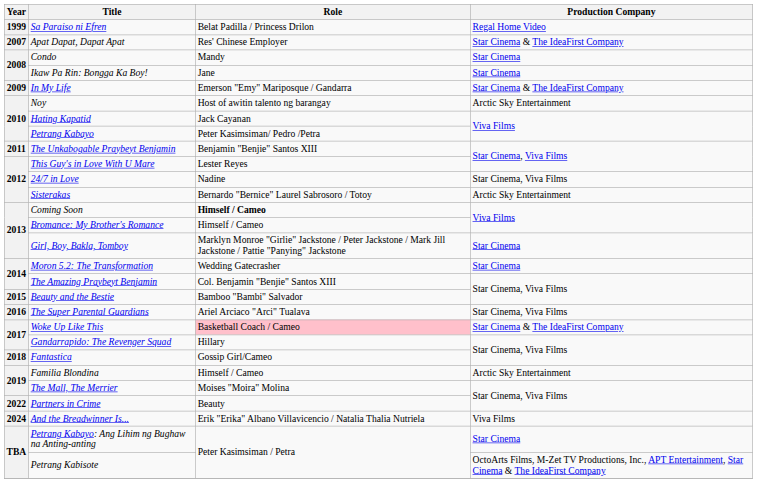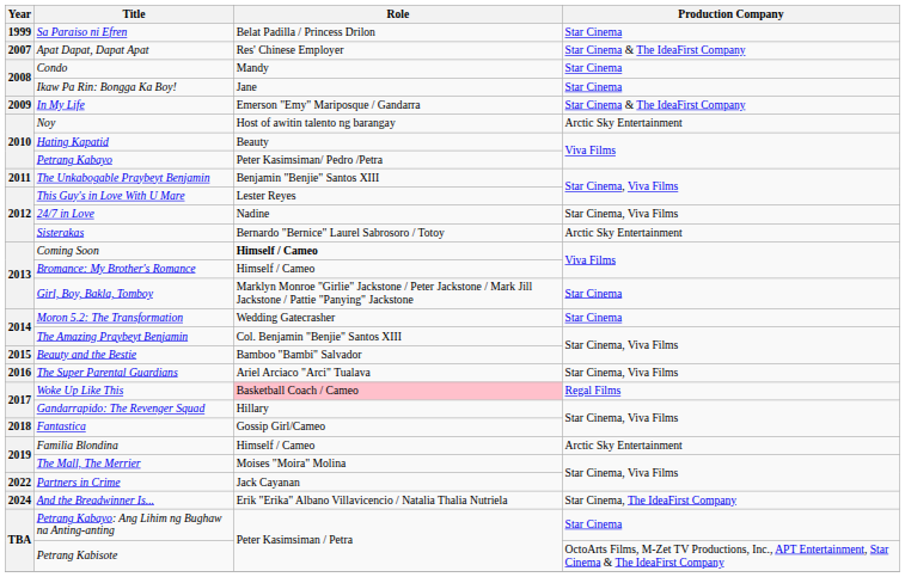Sa Paraiso ni Efren | Production Company: Regal Home Video -> Star Cinema
Hating Kapatid | Role: Jack Cayanan -> Beauty
Woke Up Like This | Production Company: Star Cinema & The IdeaFirst Company -> Regal Films
Partners in Crime | Role: Beauty -> Jack Cayanan
And the Breadwinner Is... | Production Company: Viva Films -> Star Cinema, The IdeaFirst Company
